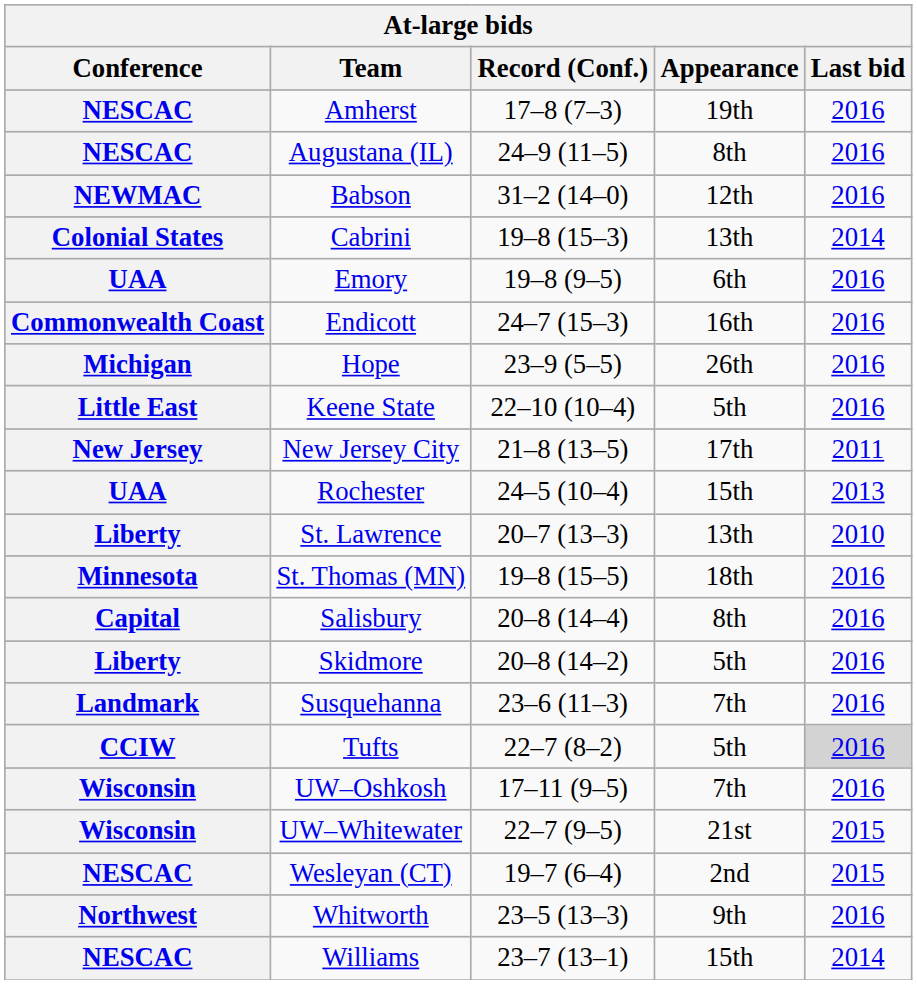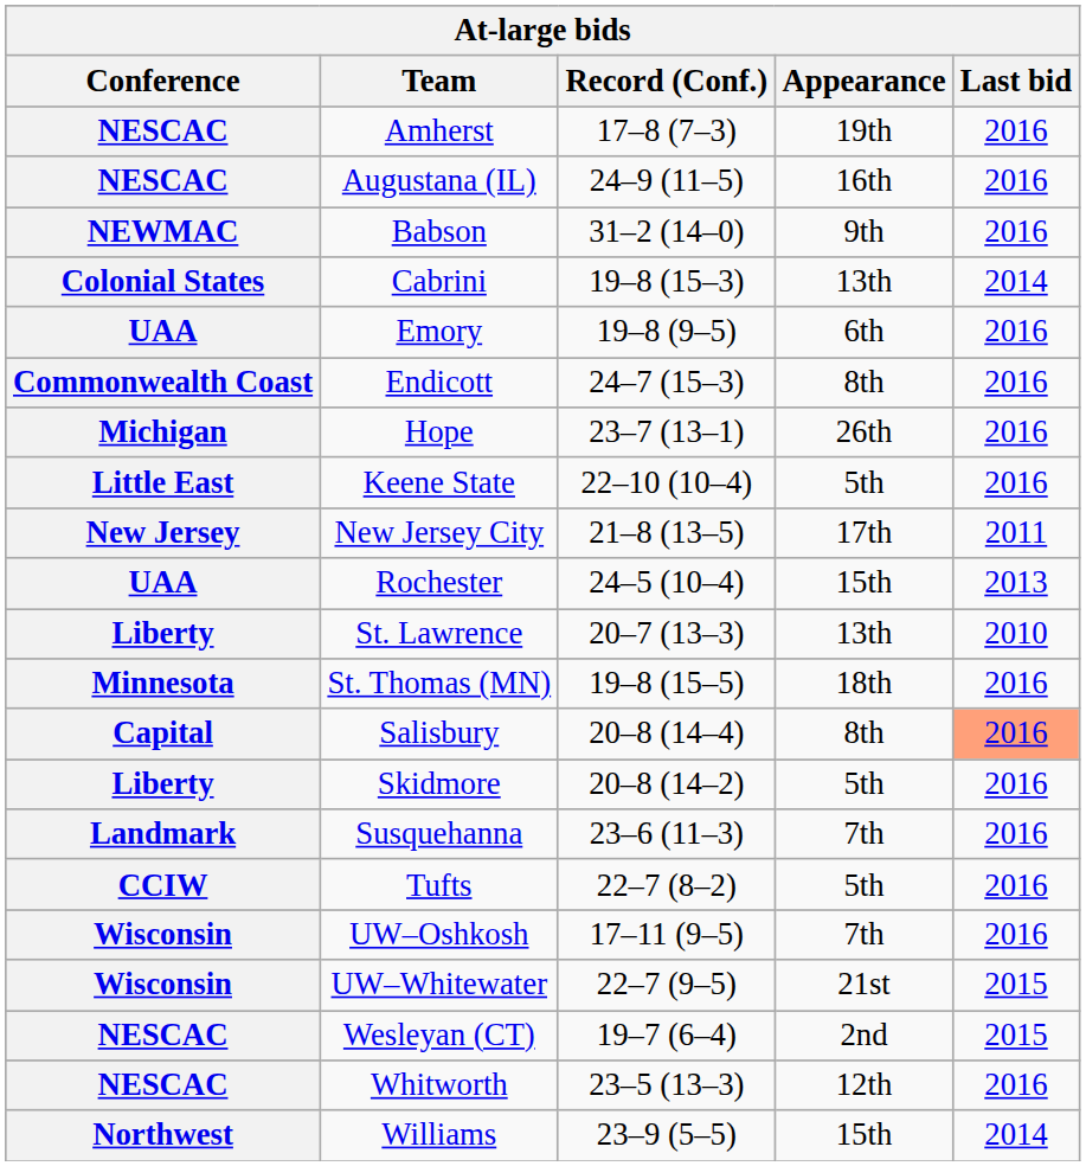Augustana (IL) | Appearance: 8th -> 16th
Babson | Appearance: 12th -> 9th
Endicott | Appearance: 16th -> 8th
Hope | Record (Conf.): 23–9 (5–5) -> 23–7 (13–1)
Salisbury | Last bid: no background -> lightsalmon background
Tufts | Last bid: lightgrey background -> no background
Whitworth | Conference: Northwest -> NESCAC
Whitworth | Appearance: 9th -> 12th
Williams | Conference: NESCAC -> Northwest
Williams | Record (Conf.): 23–7 (13–1) -> 23–9 (5–5)
